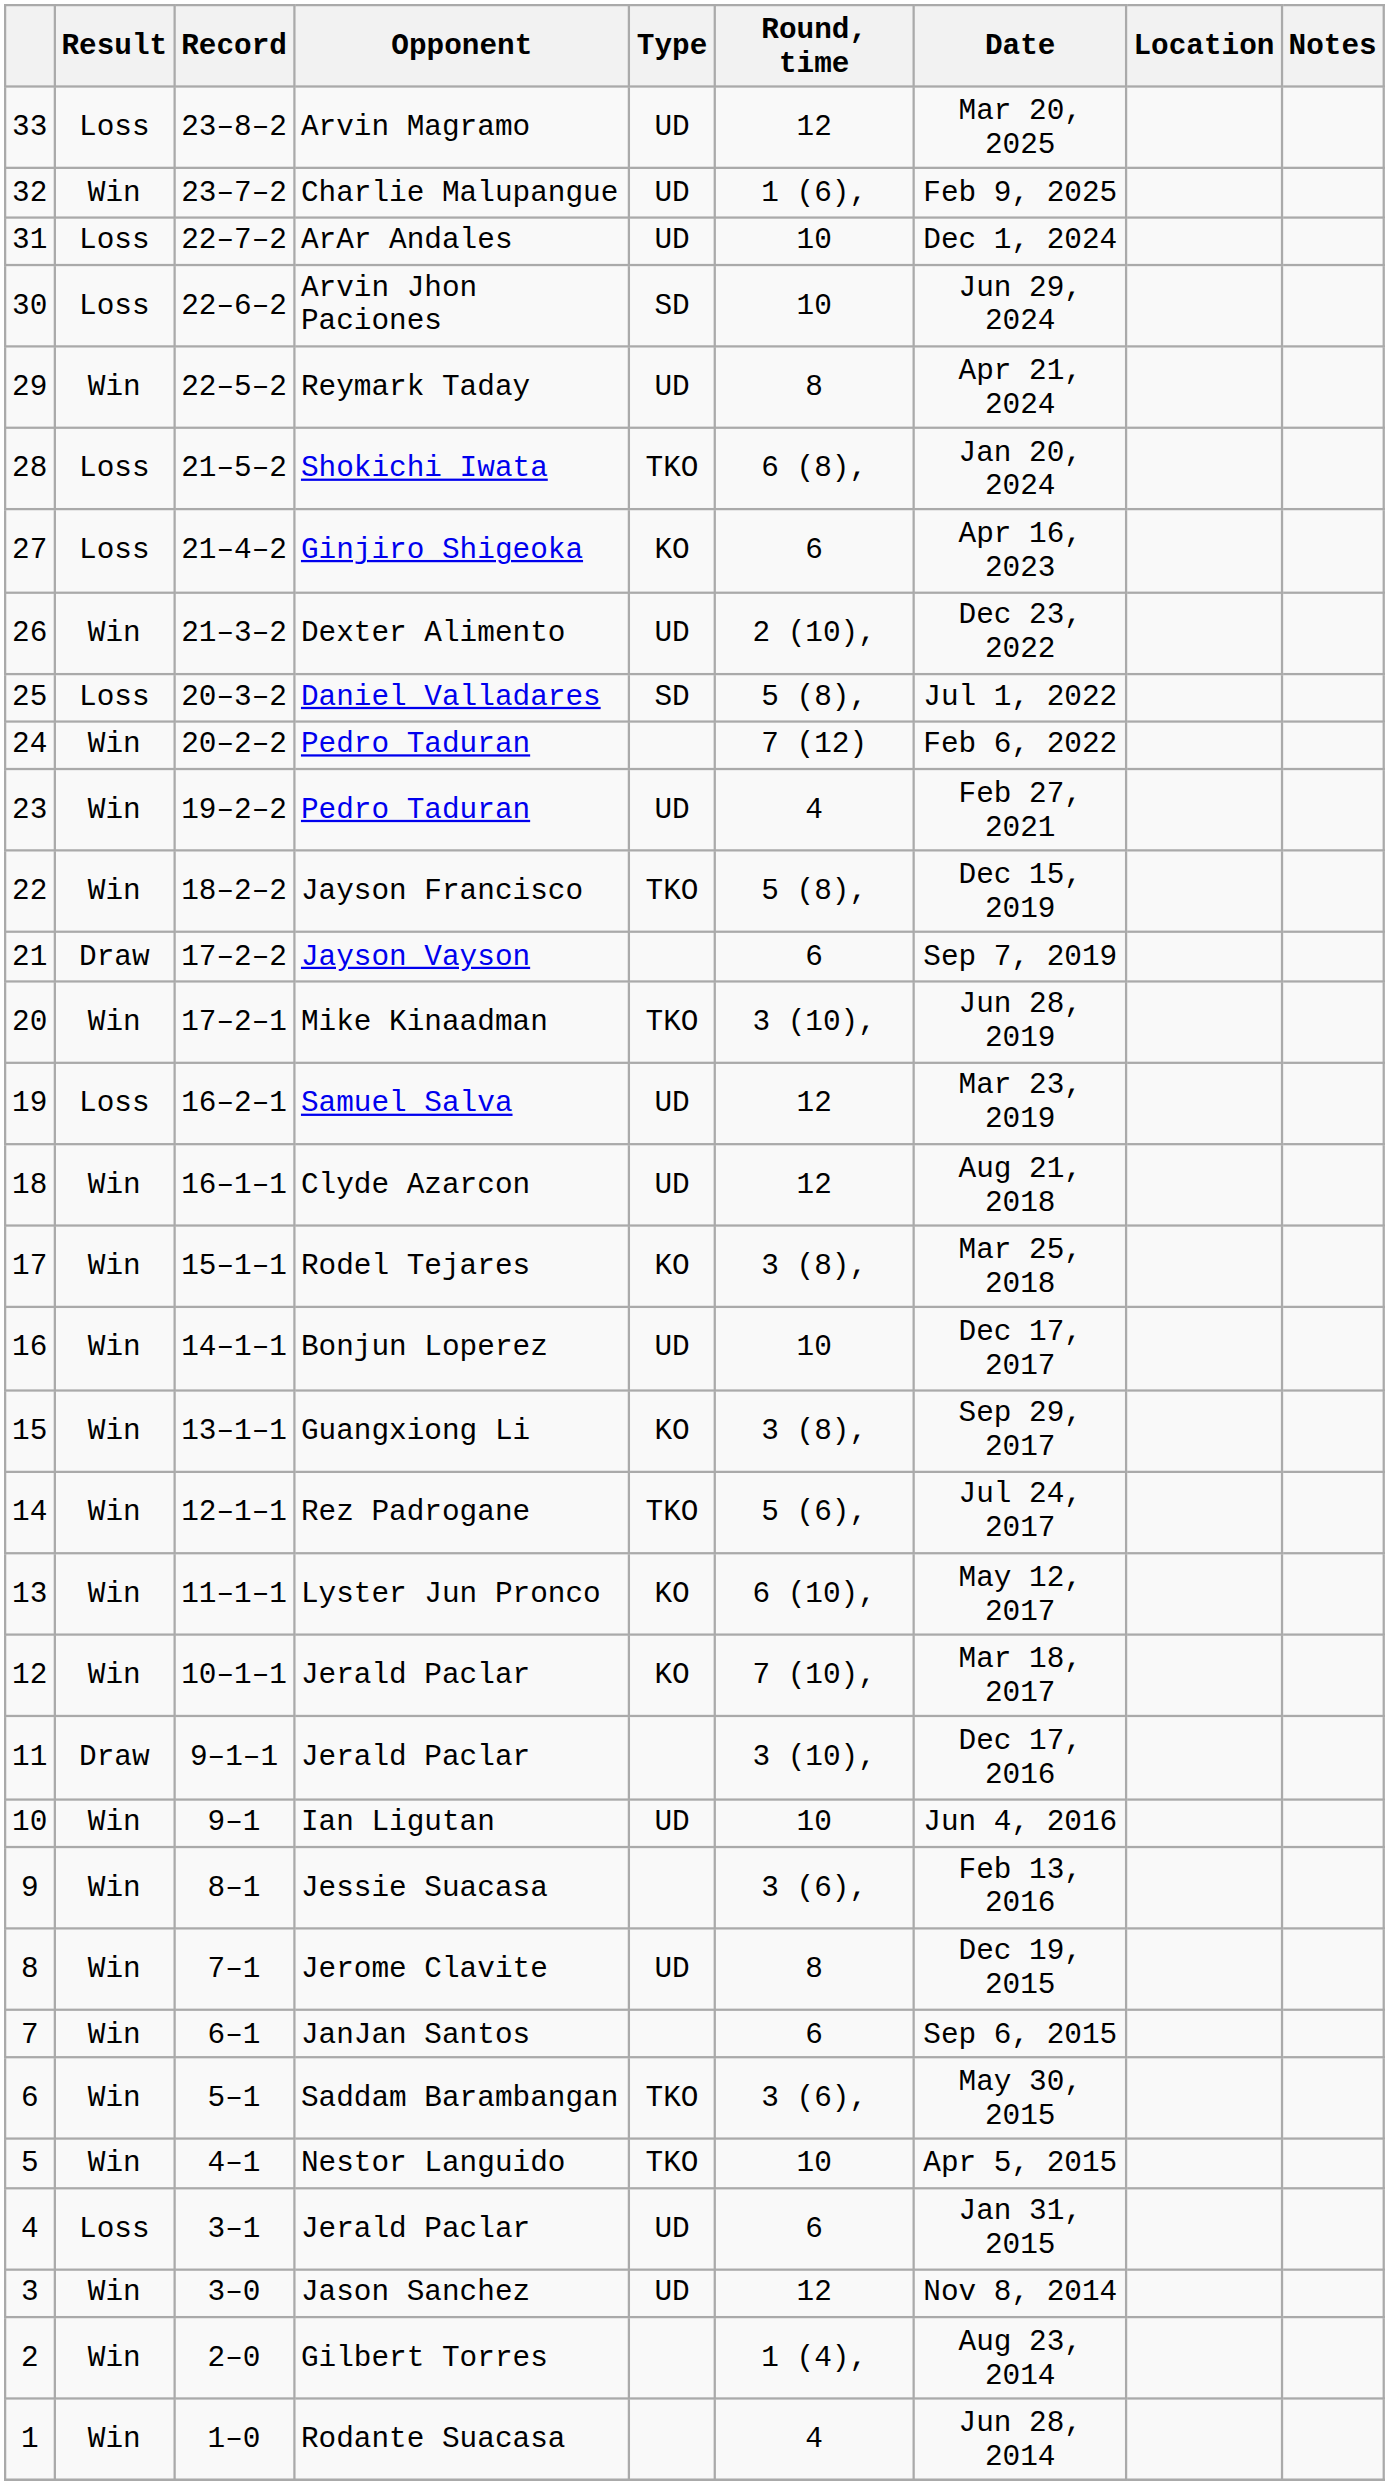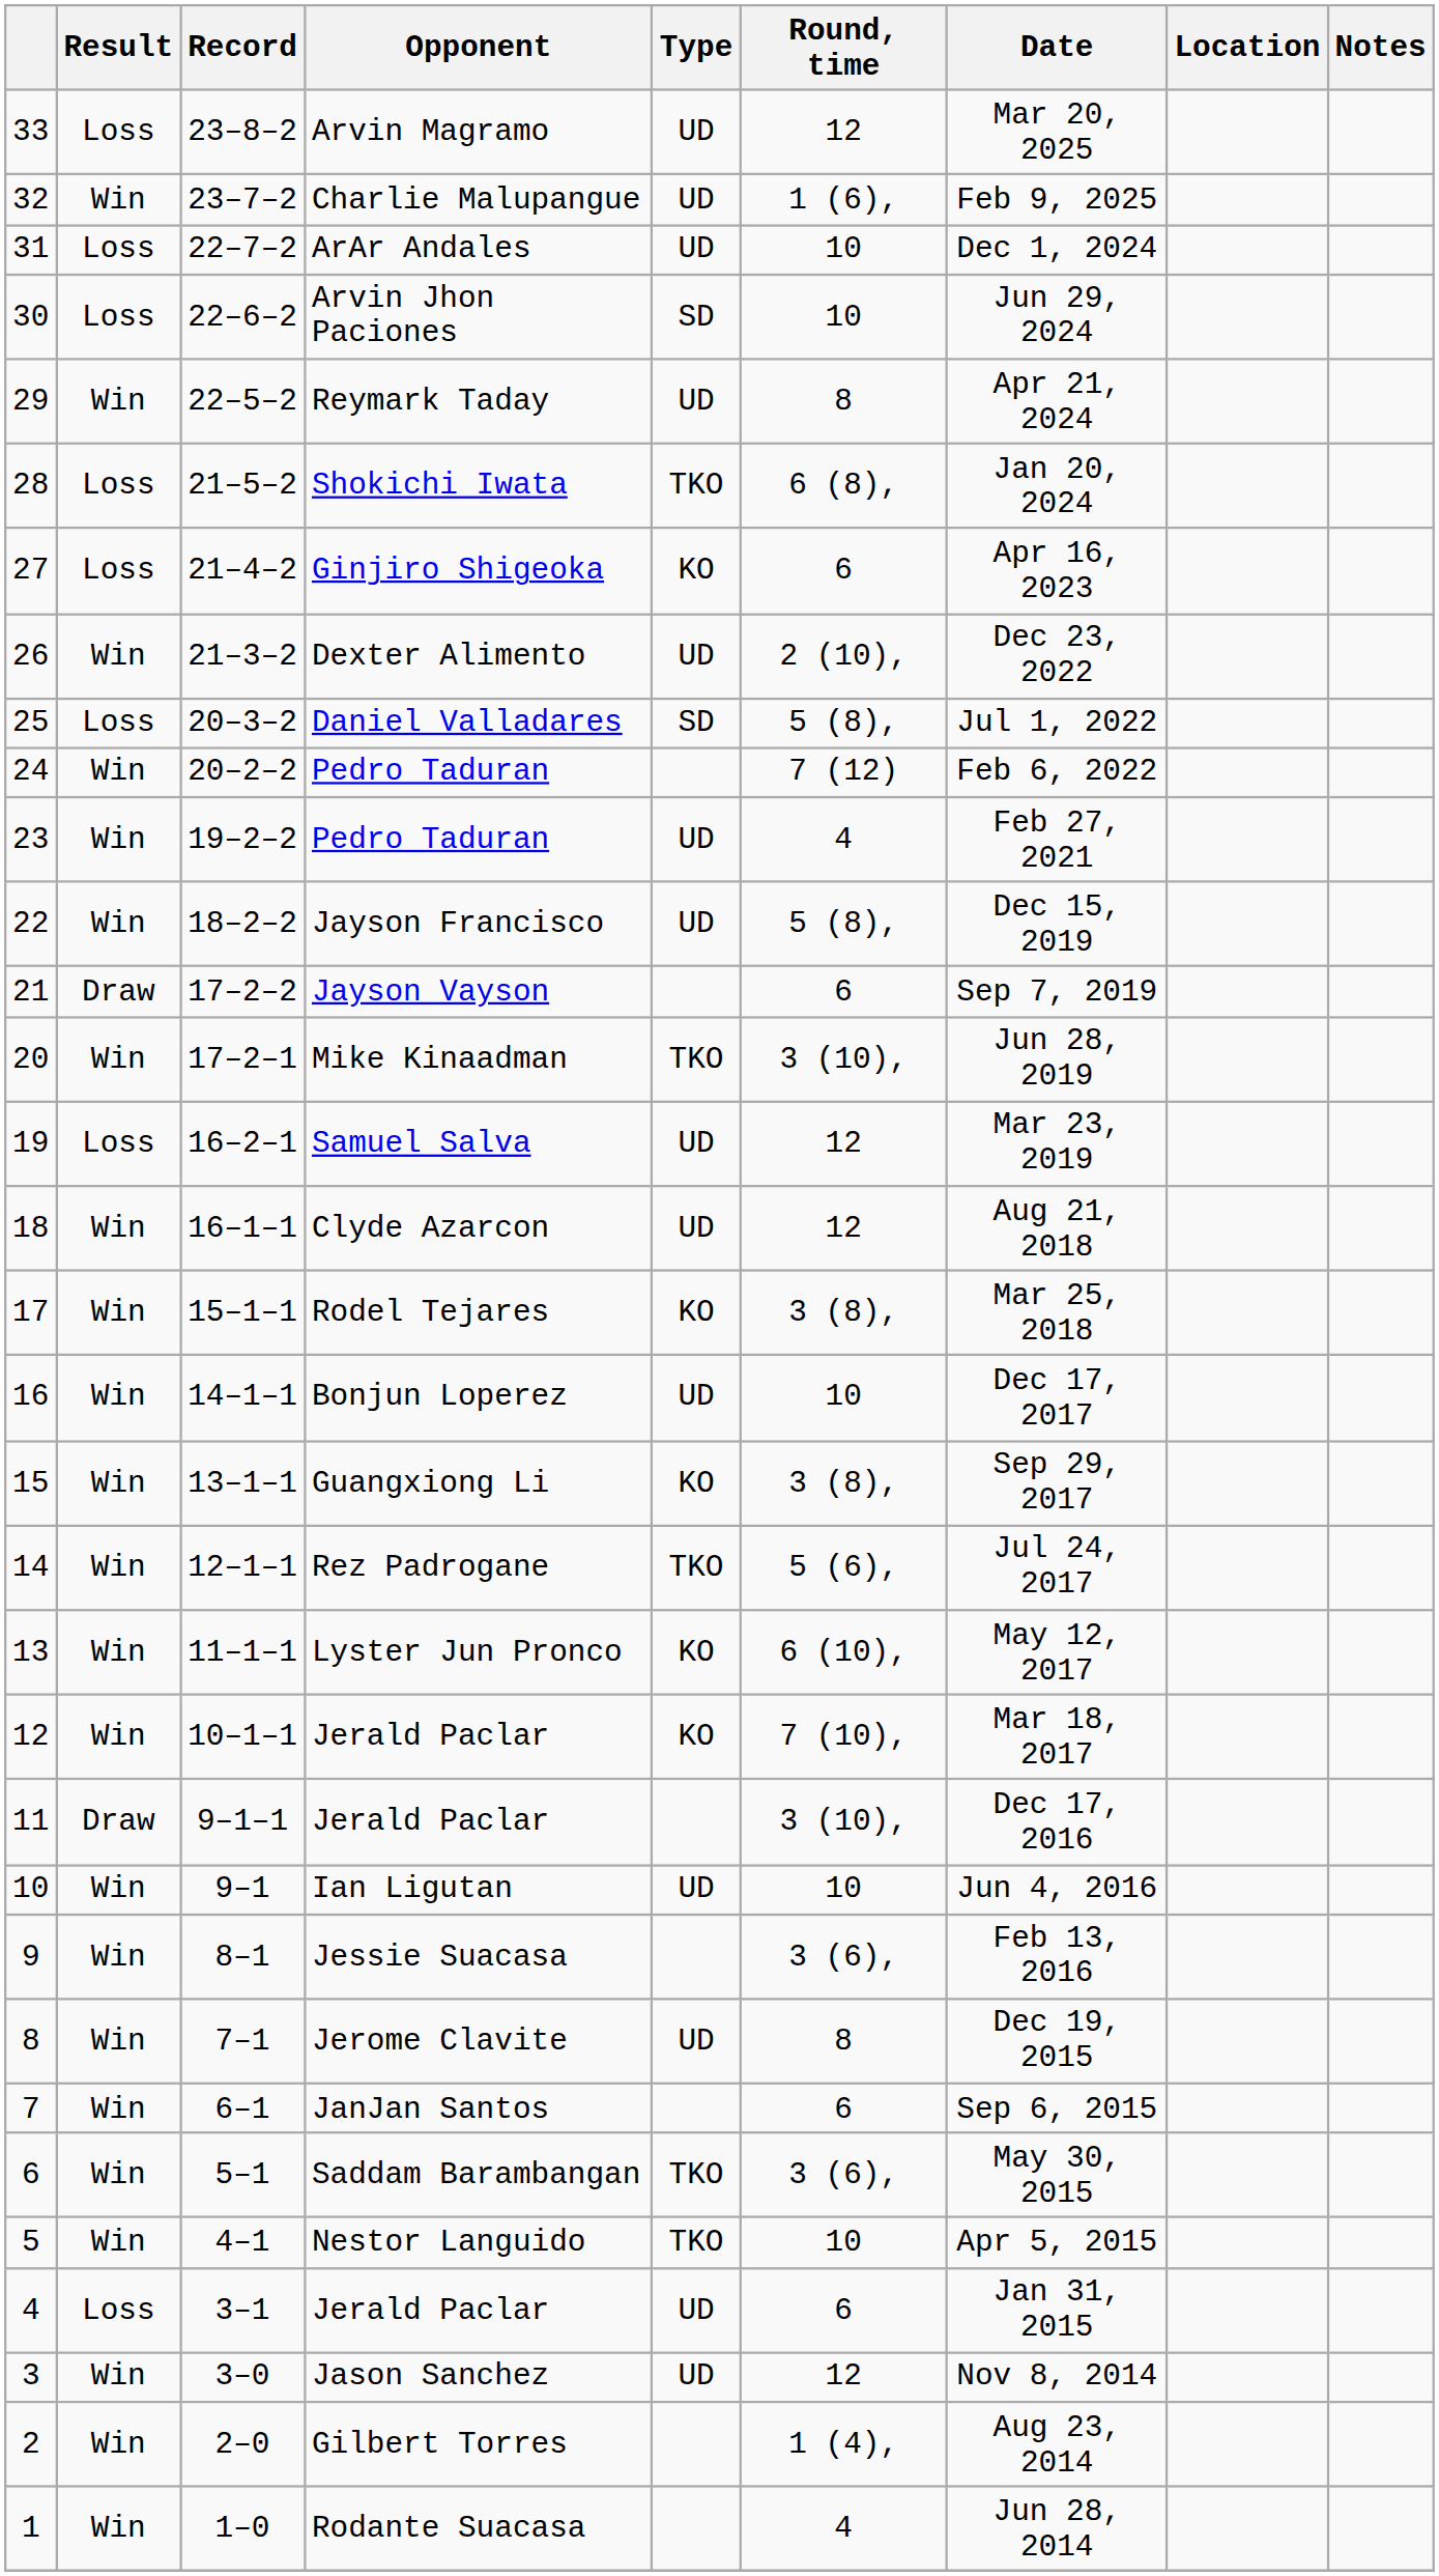Jayson Francisco | Type: TKO -> UD
